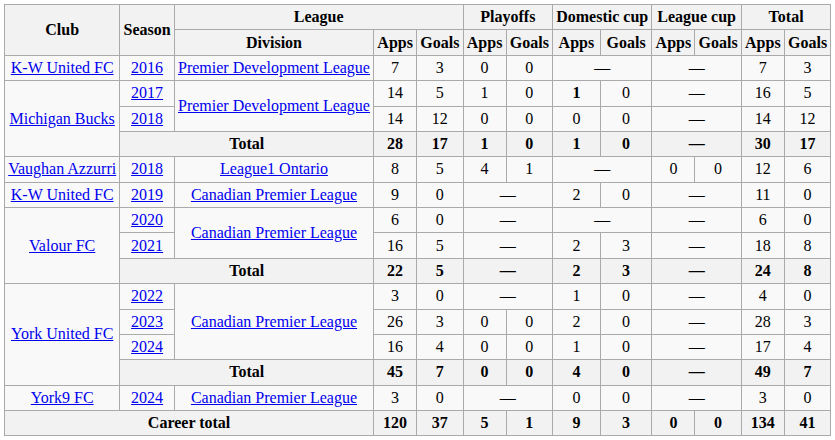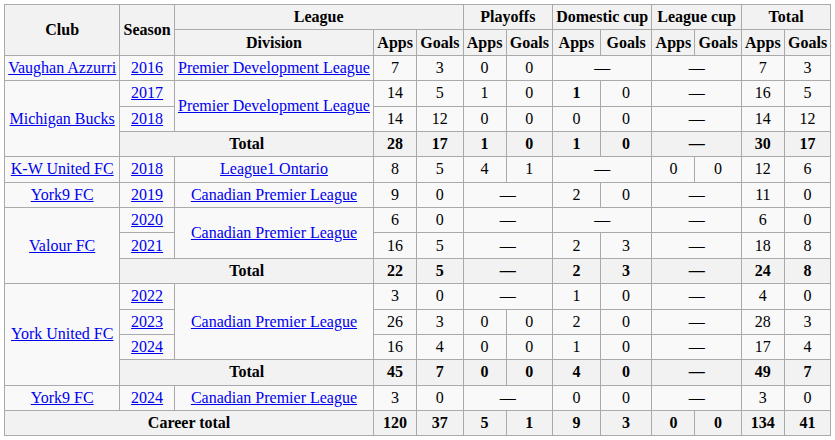2016 | Club: K-W United FC -> Vaughan Azzurri
2018 / 8 | Club: Vaughan Azzurri -> K-W United FC
2019 | Club: K-W United FC -> York9 FC
